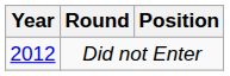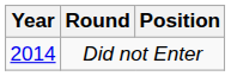Did not Enter | Year: 2012 -> 2014
